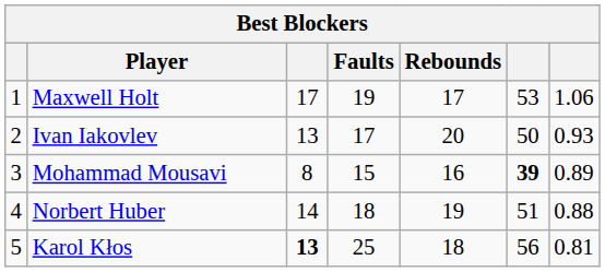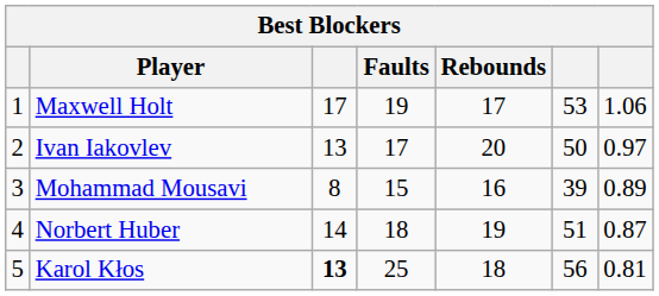Ivan Iakovlev | column 7: 0.93 -> 0.97
Mohammad Mousavi | column 6: bold -> normal
Norbert Huber | column 7: 0.88 -> 0.87
